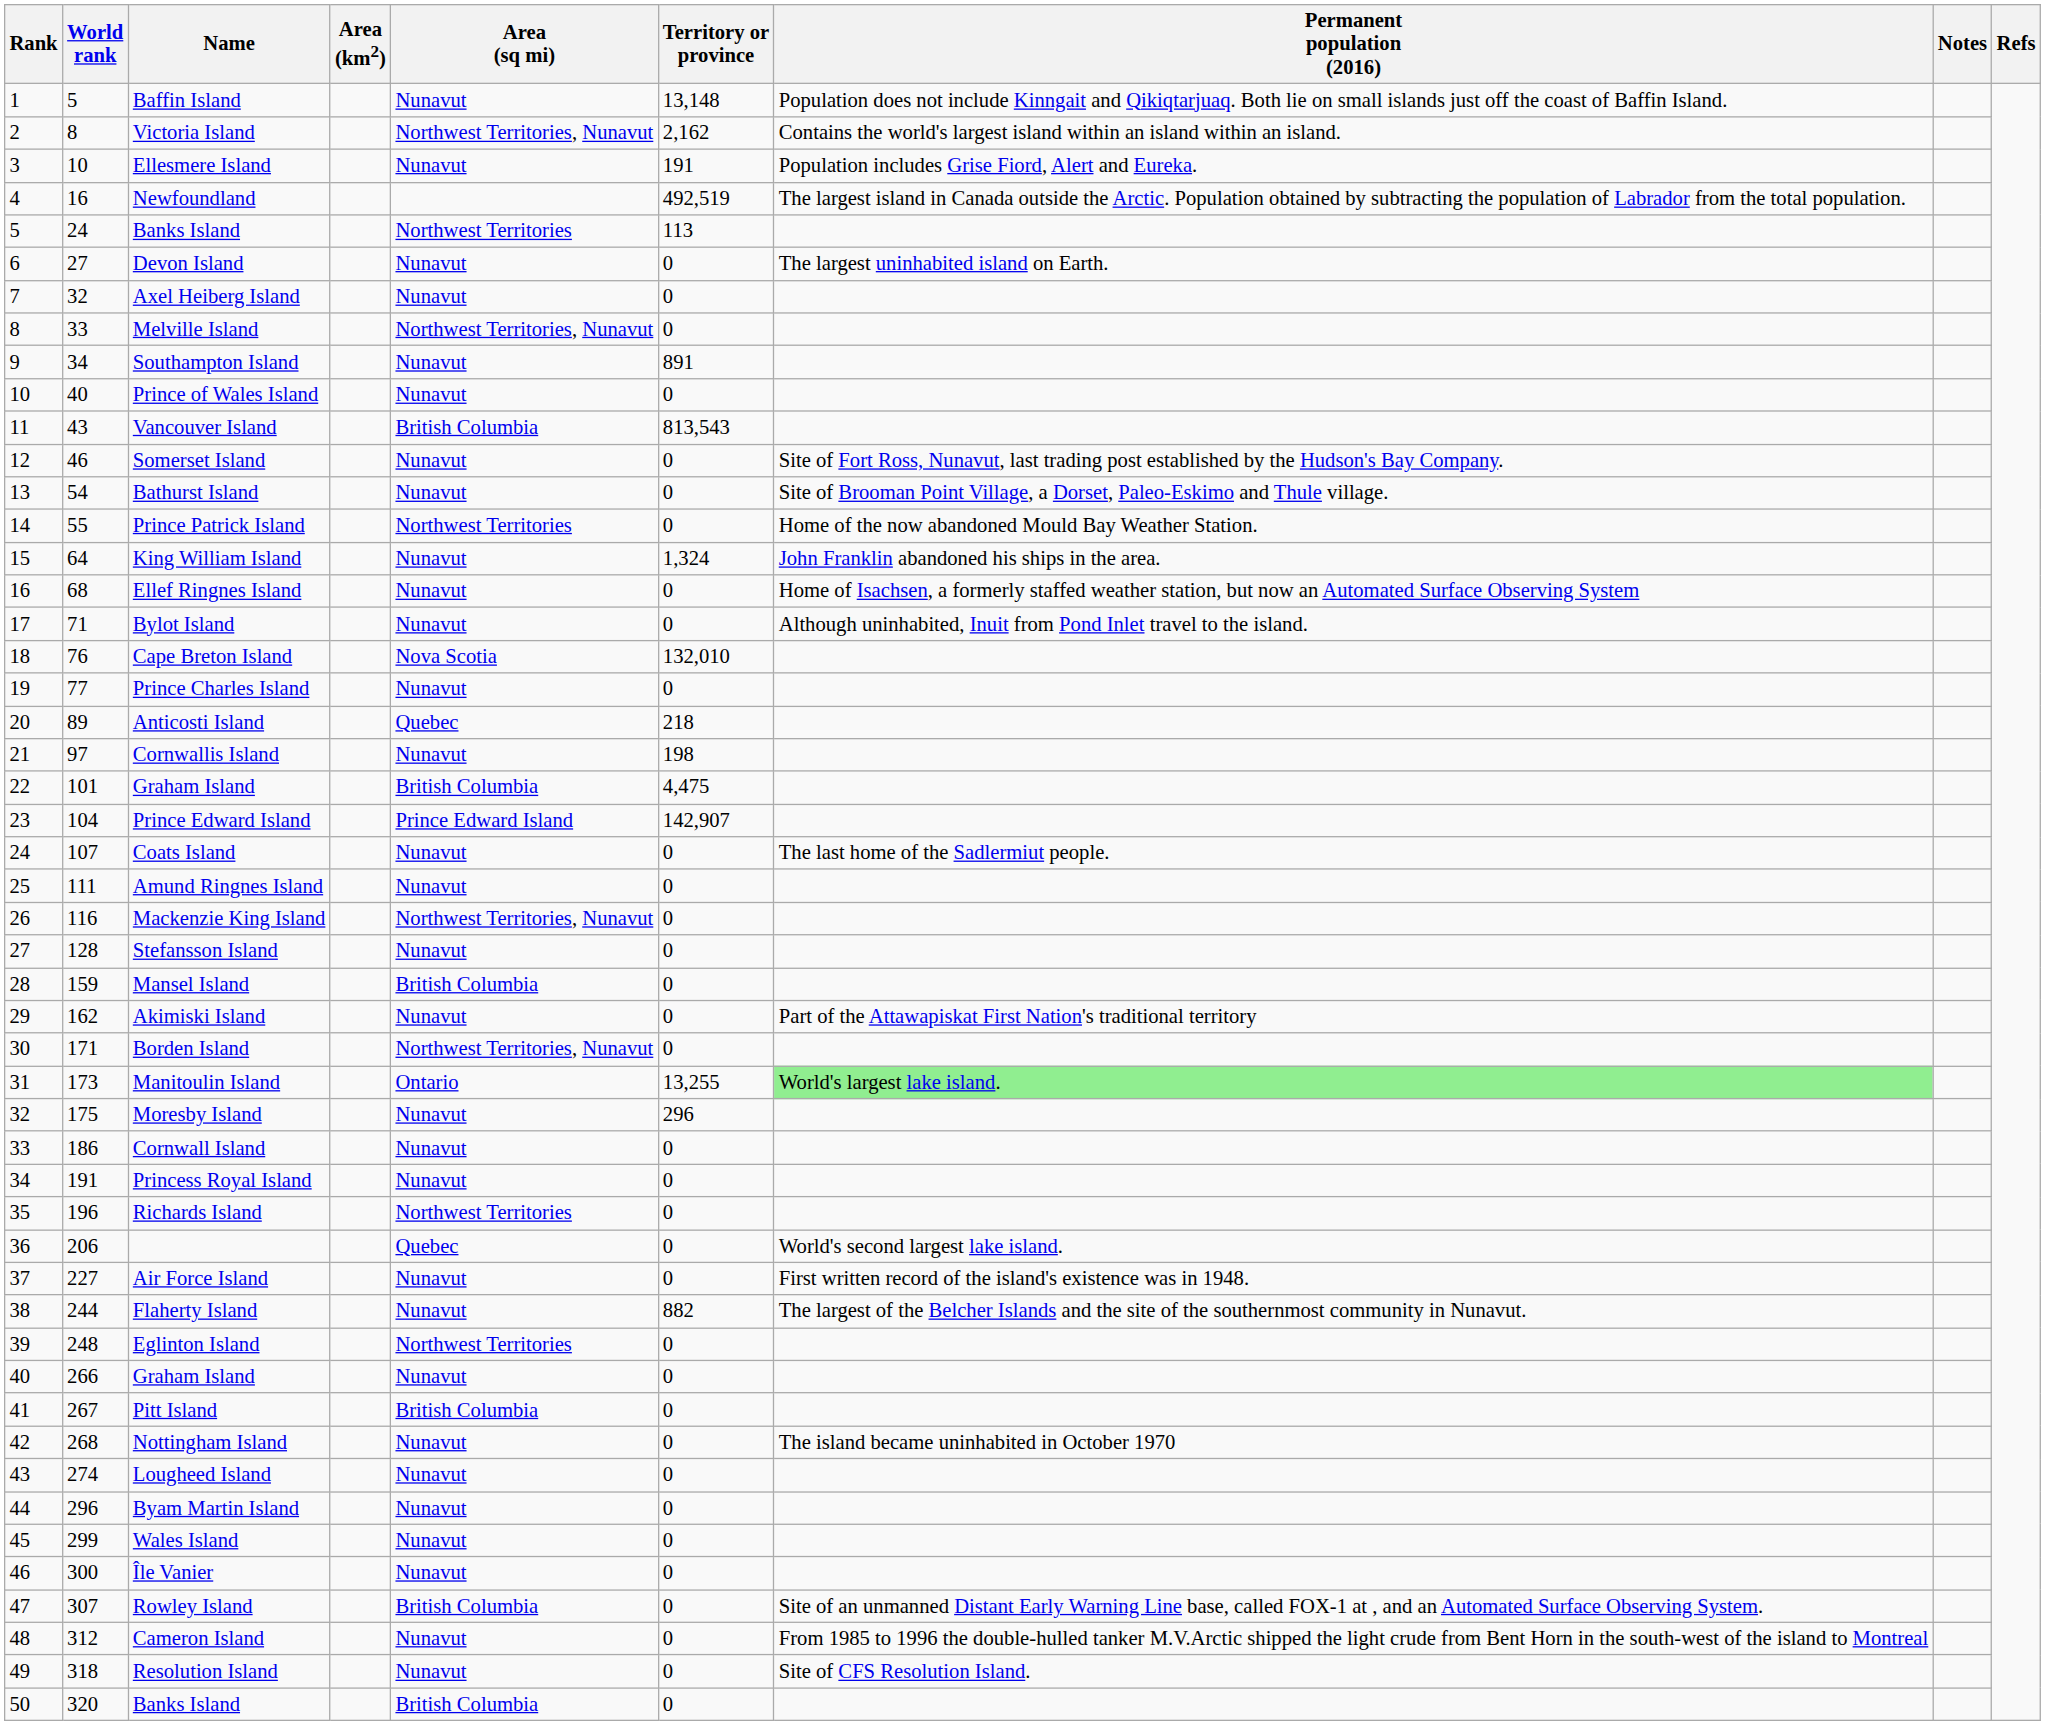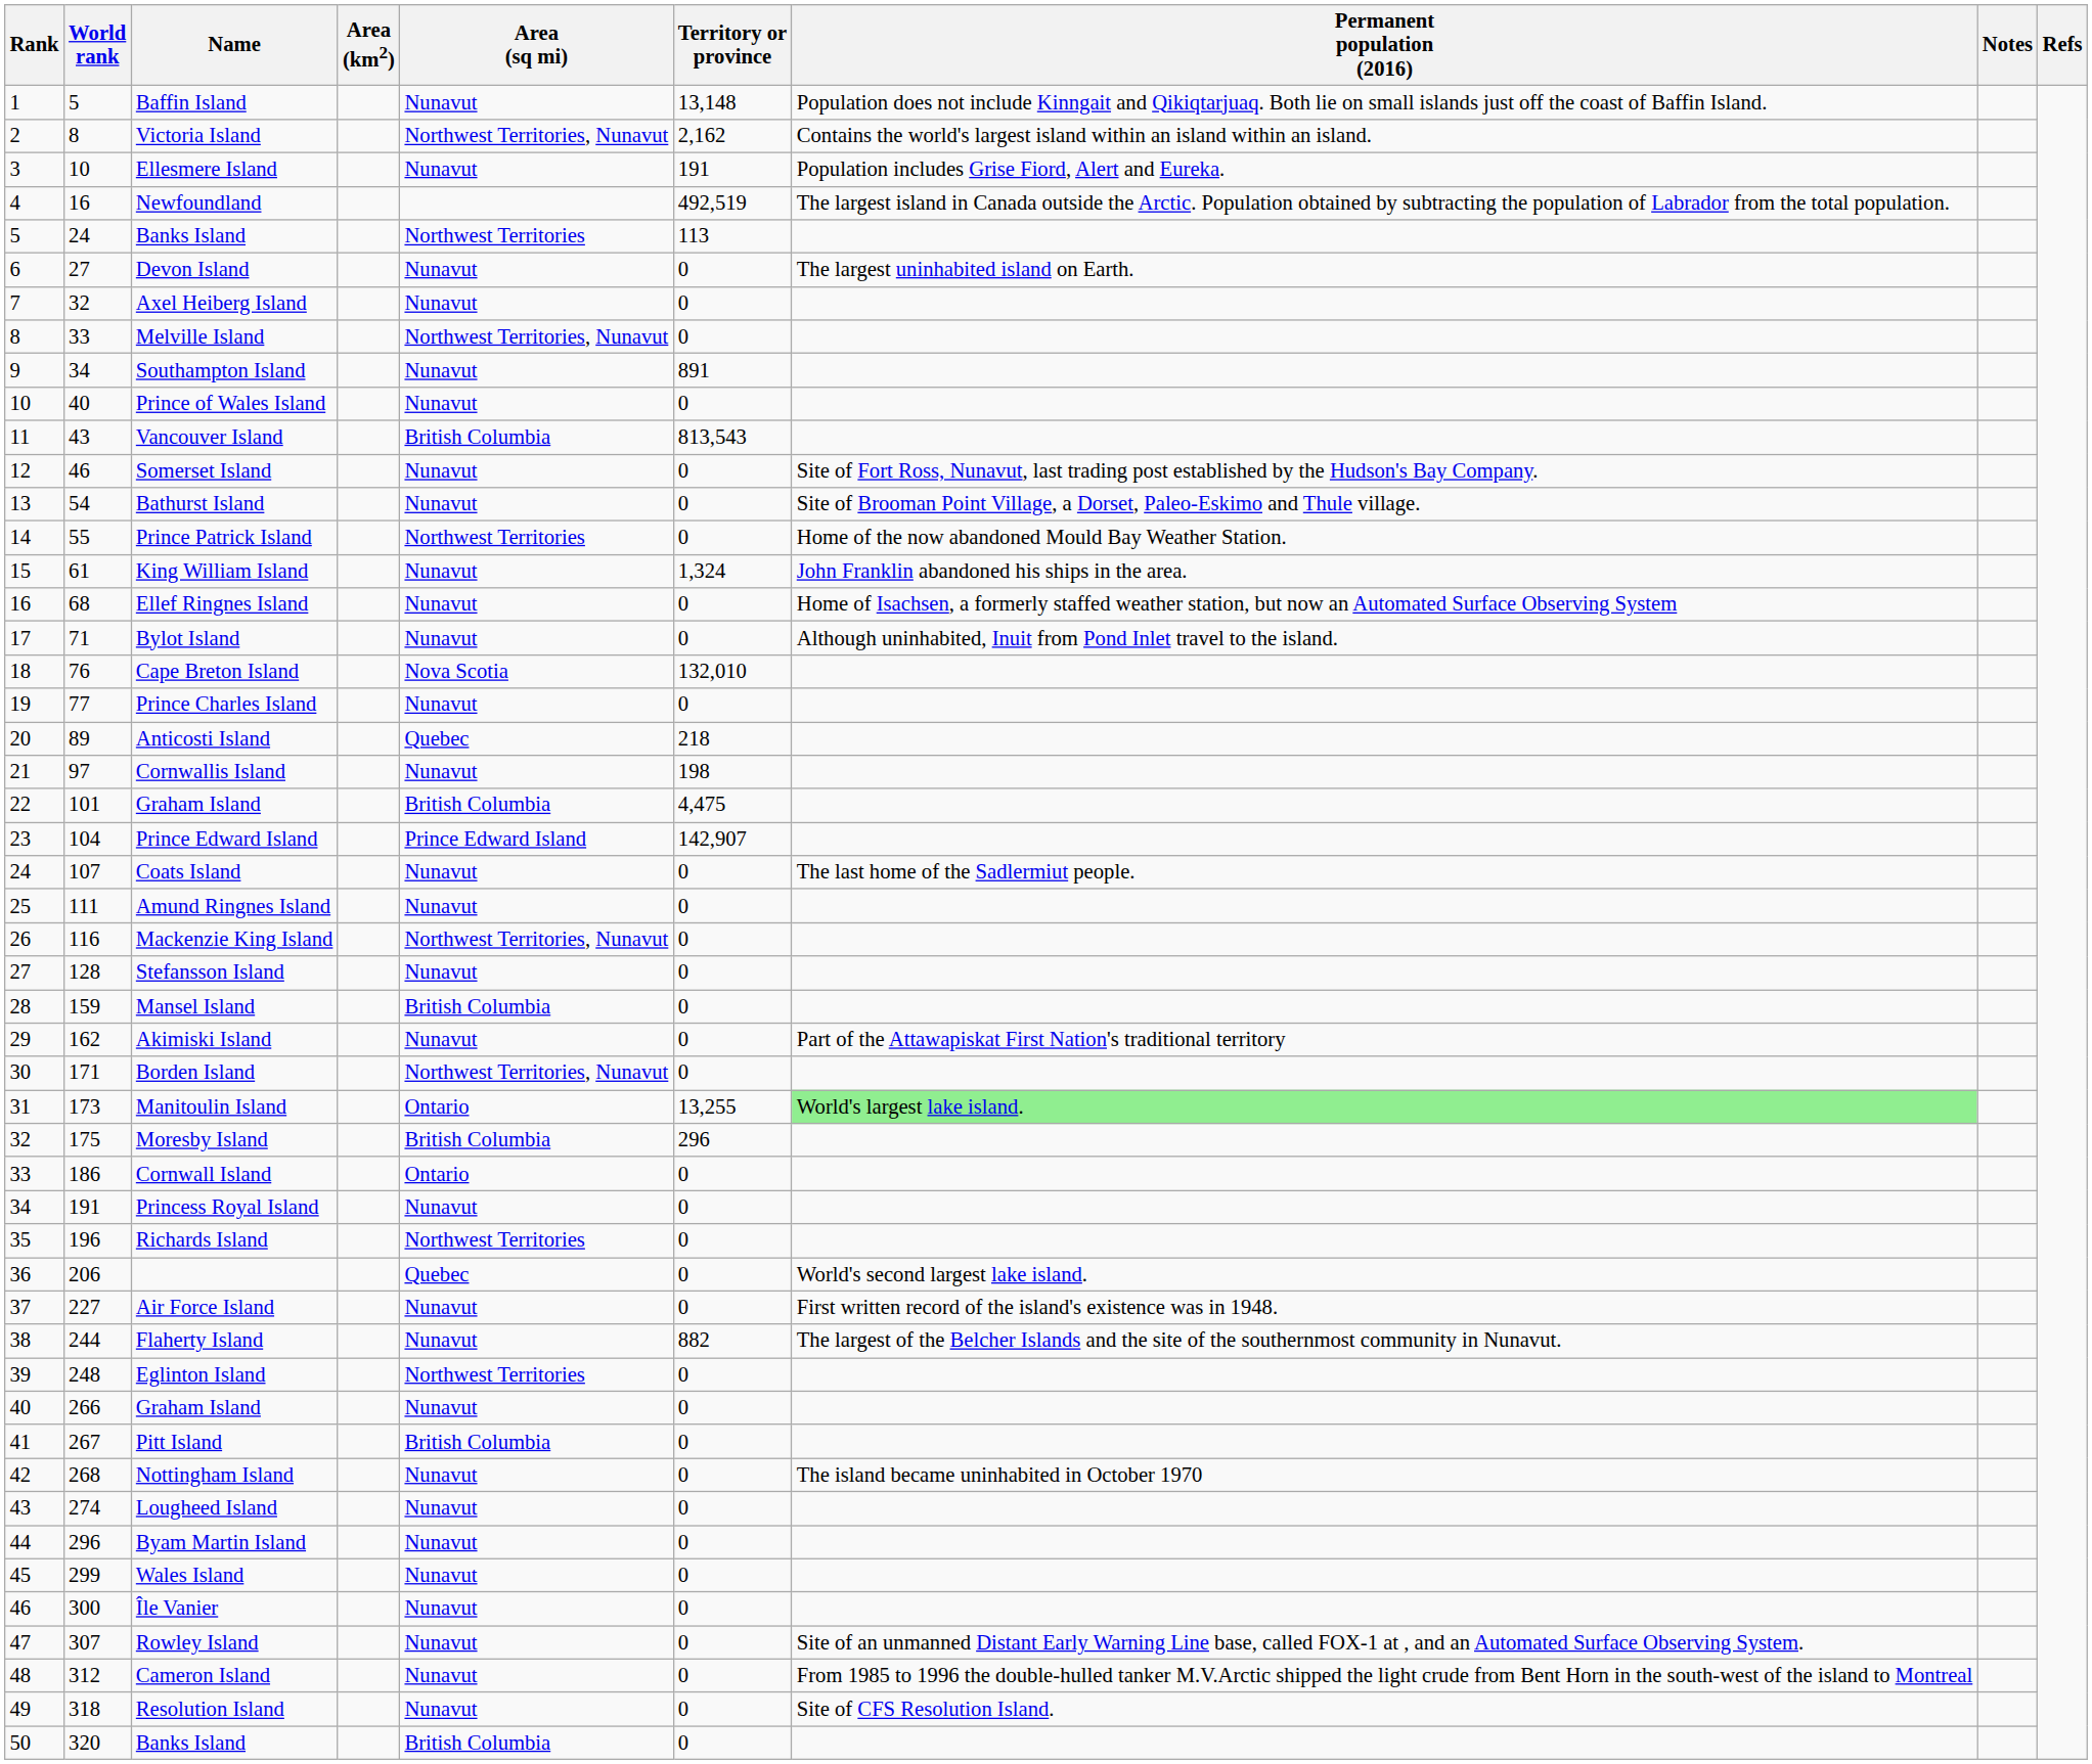King William Island | World rank: 64 -> 61
Moresby Island | Area (sq mi): Nunavut -> British Columbia
Cornwall Island | Area (sq mi): Nunavut -> Ontario
Rowley Island | Area (sq mi): British Columbia -> Nunavut
